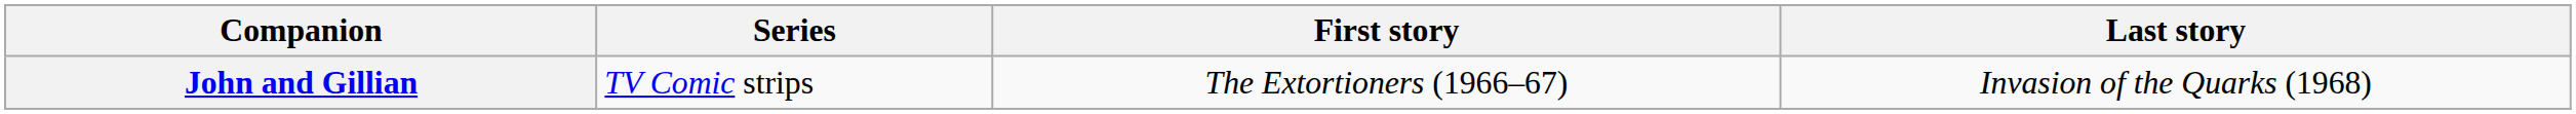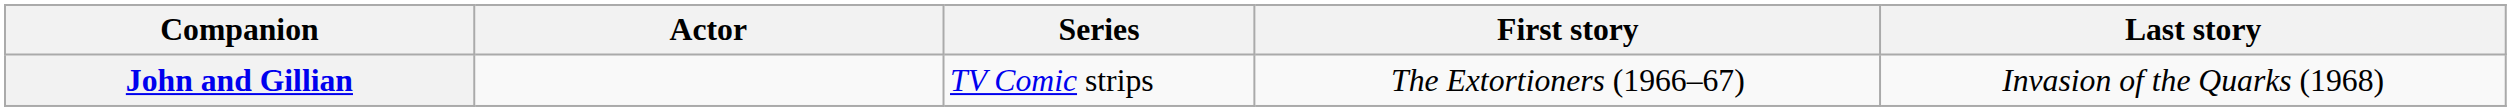+ column: Actor
